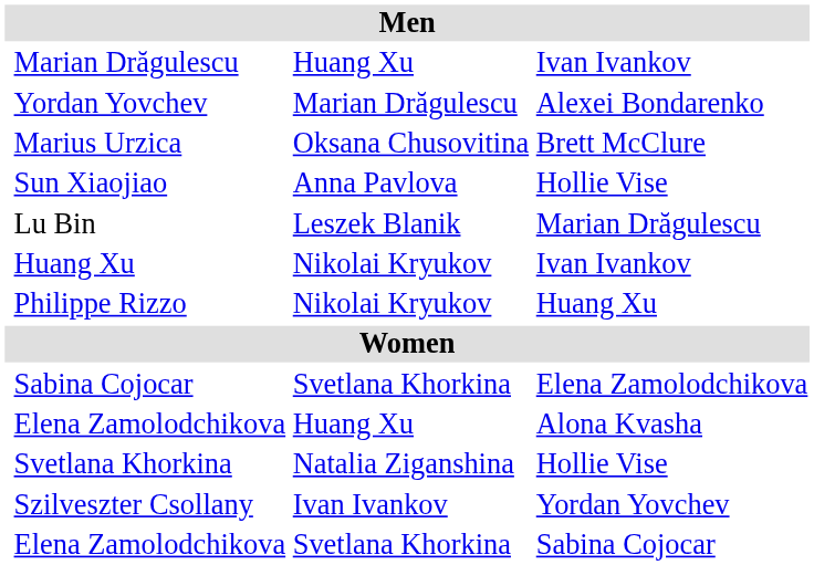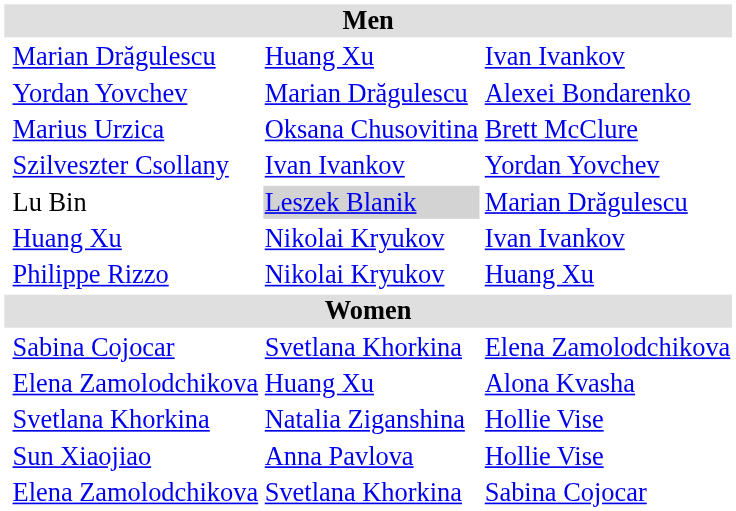rows swapped: Szilveszter Csollany <-> Sun Xiaojiao
Lu Bin | column 3: no background -> lightgrey background
